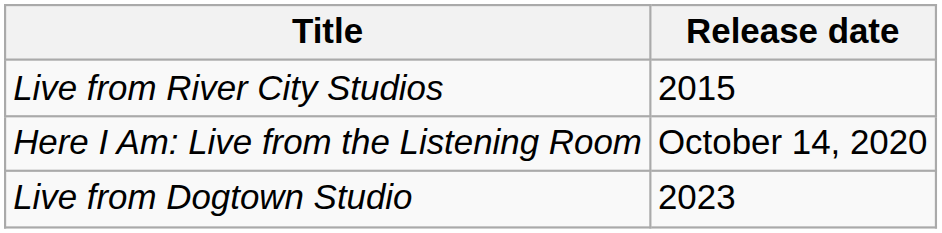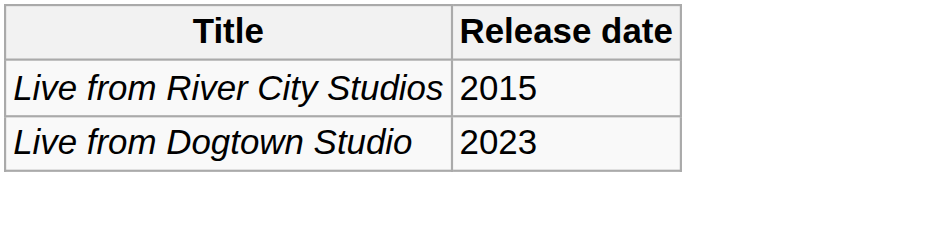- row: Here I Am: Live from the Listening Room | October 14, 2020
